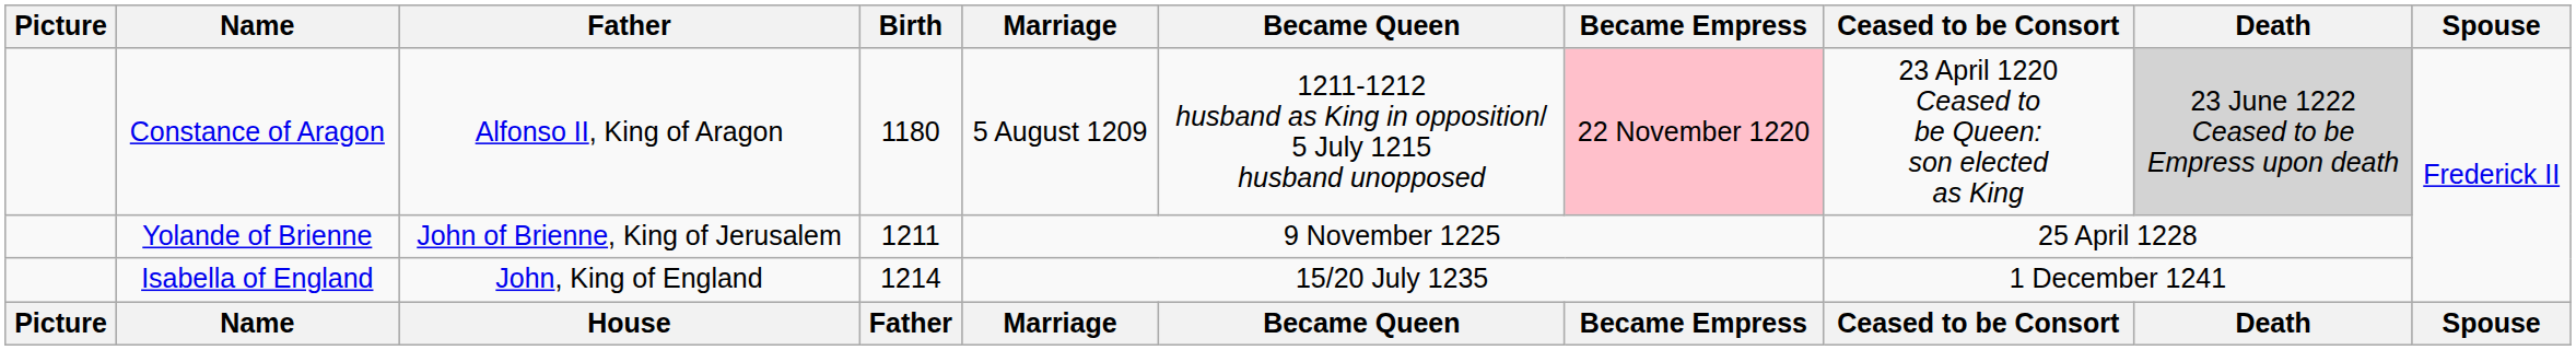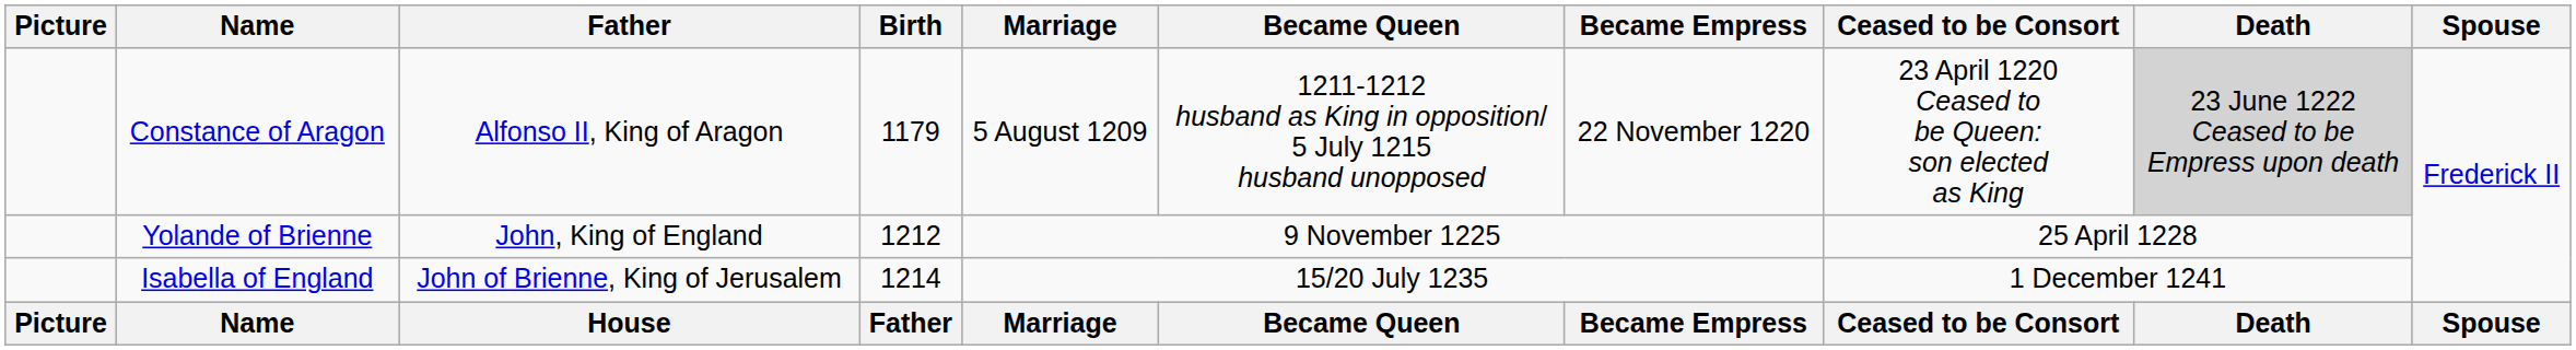Constance of Aragon | Birth: 1180 -> 1179
Constance of Aragon | Became Empress: pink background -> no background
Yolande of Brienne | Father: John of Brienne, King of Jerusalem -> John, King of England
Yolande of Brienne | Birth: 1211 -> 1212
Isabella of England | Father: John, King of England -> John of Brienne, King of Jerusalem
